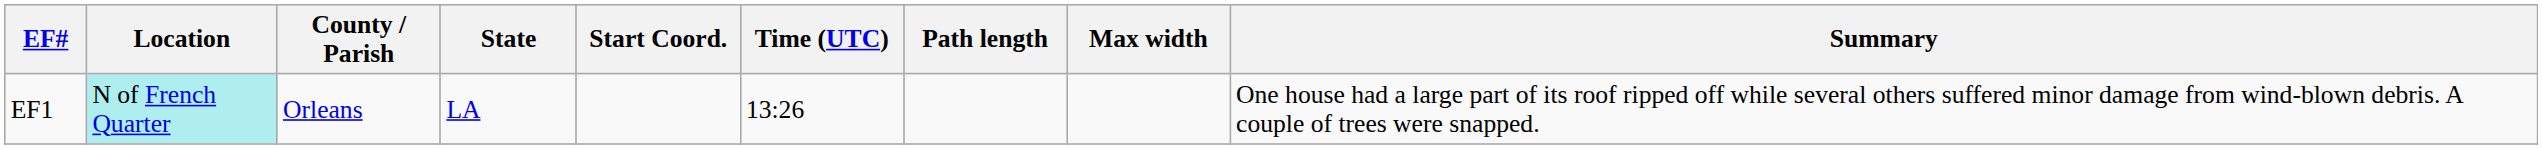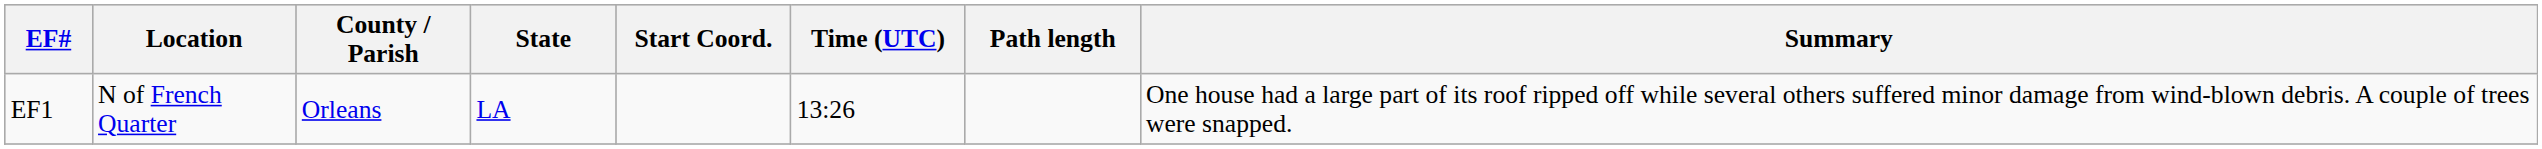- column: Max width
EF1 | Location: paleturquoise background -> no background
